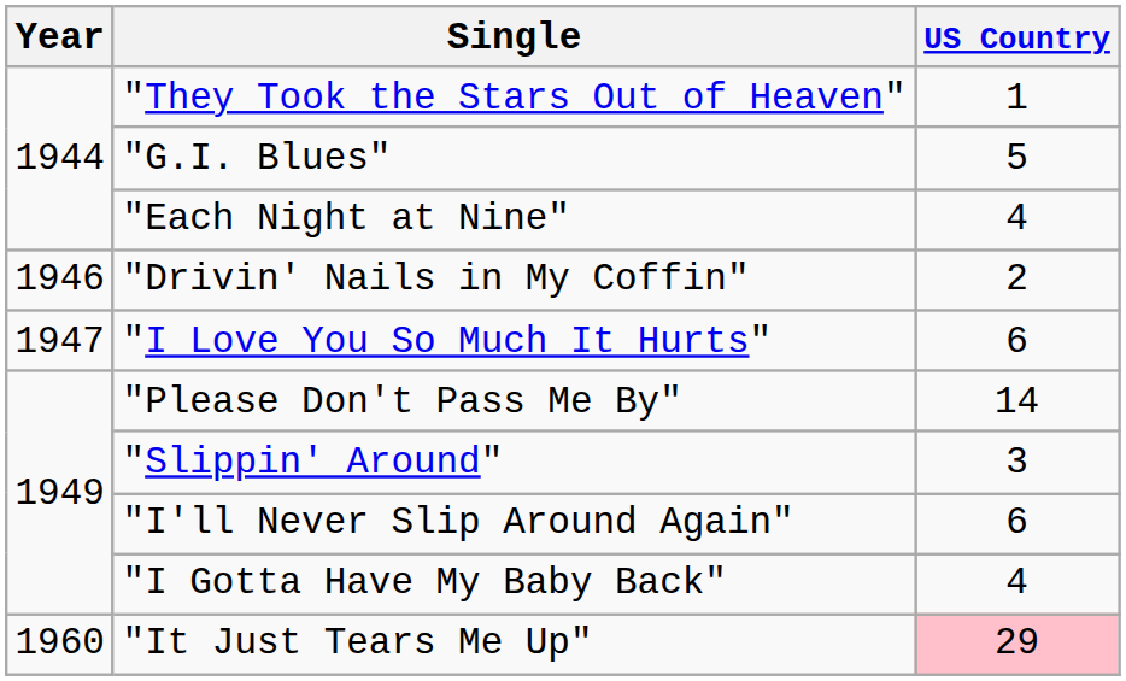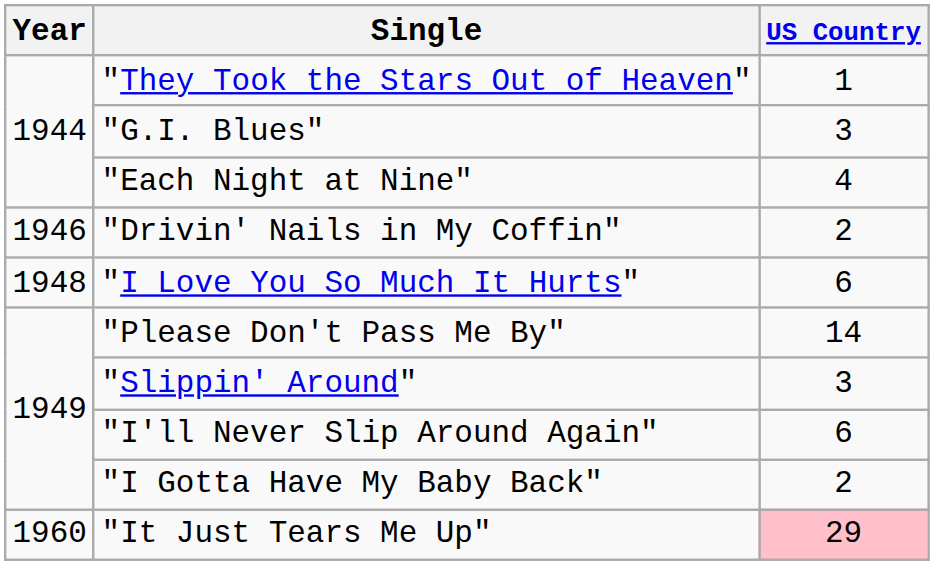"G.I. Blues" | US Country: 5 -> 3
"I Love You So Much It Hurts" | Year: 1947 -> 1948
"I Gotta Have My Baby Back" | US Country: 4 -> 2
